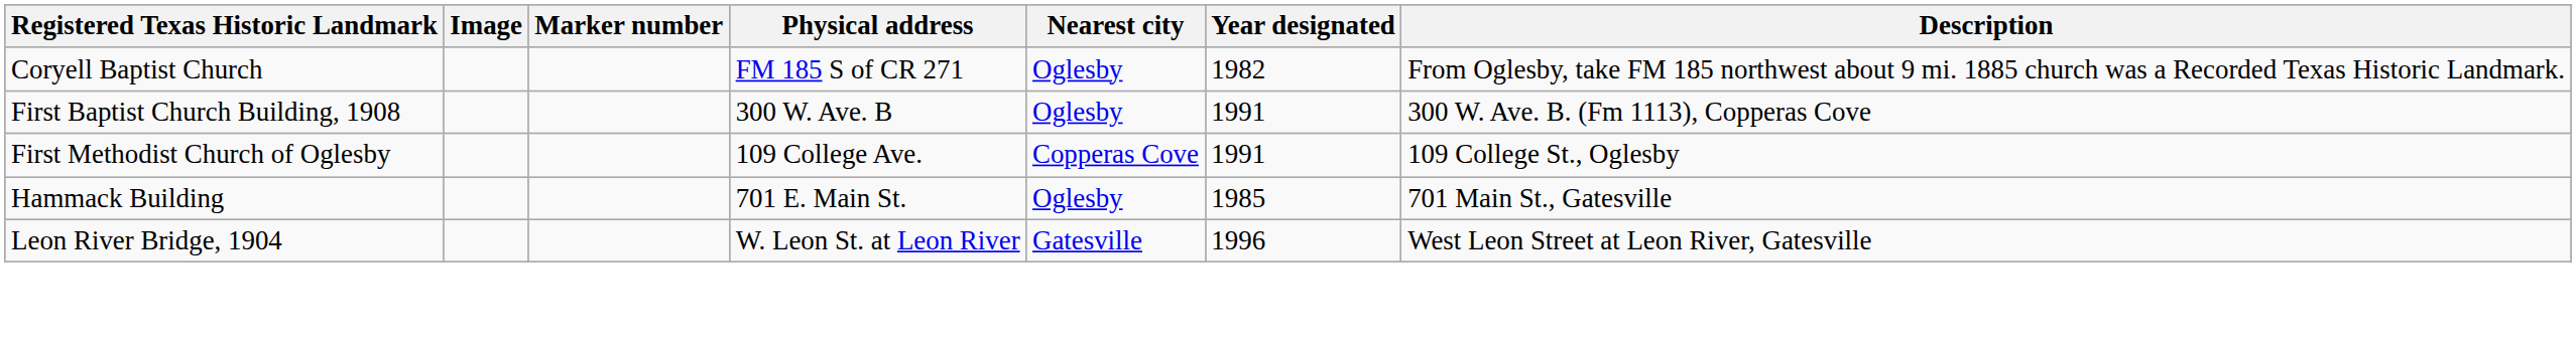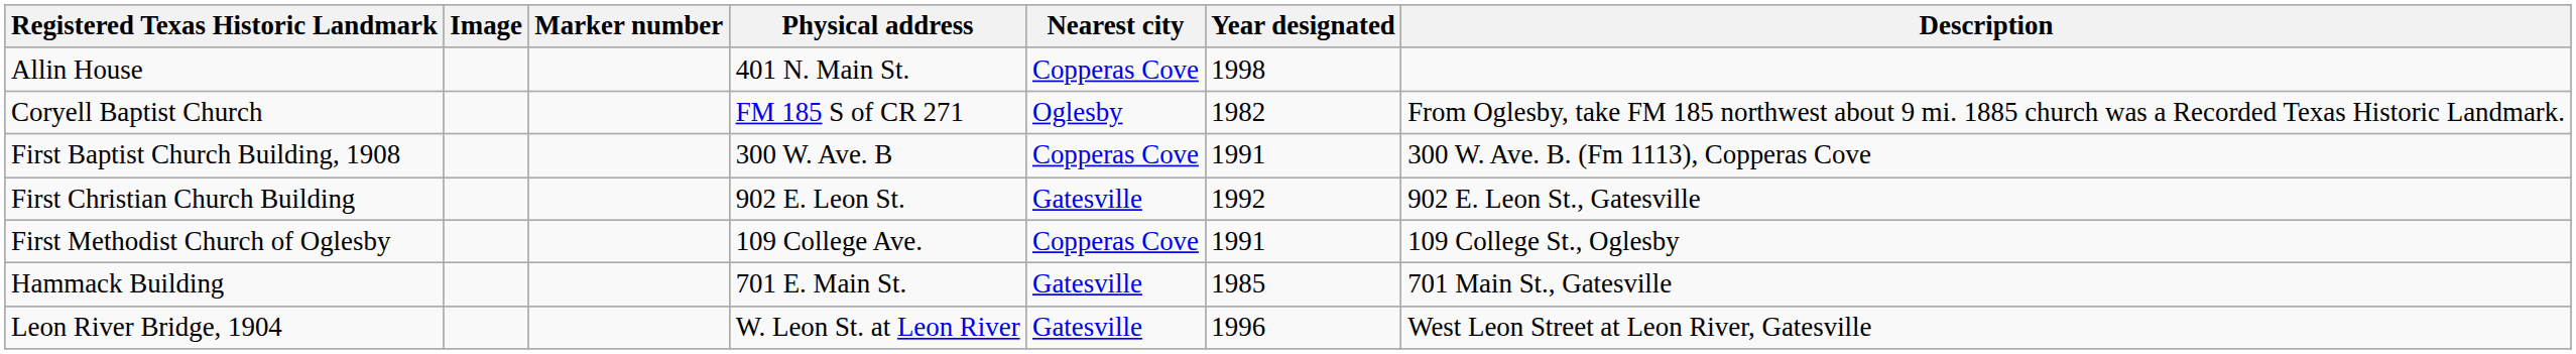+ row: Allin House | 401 N. Main St. | Copperas Cove | 1998
First Baptist Church Building, 1908 | Nearest city: Oglesby -> Copperas Cove
+ row: First Christian Church Building | 902 E. Leon St. | Gatesville | 1992 | 902 E. Leon St., Gatesville
Hammack Building | Nearest city: Oglesby -> Gatesville
